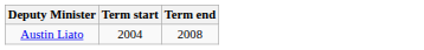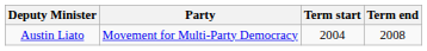+ column: Party | Movement for Multi-Party Democracy
